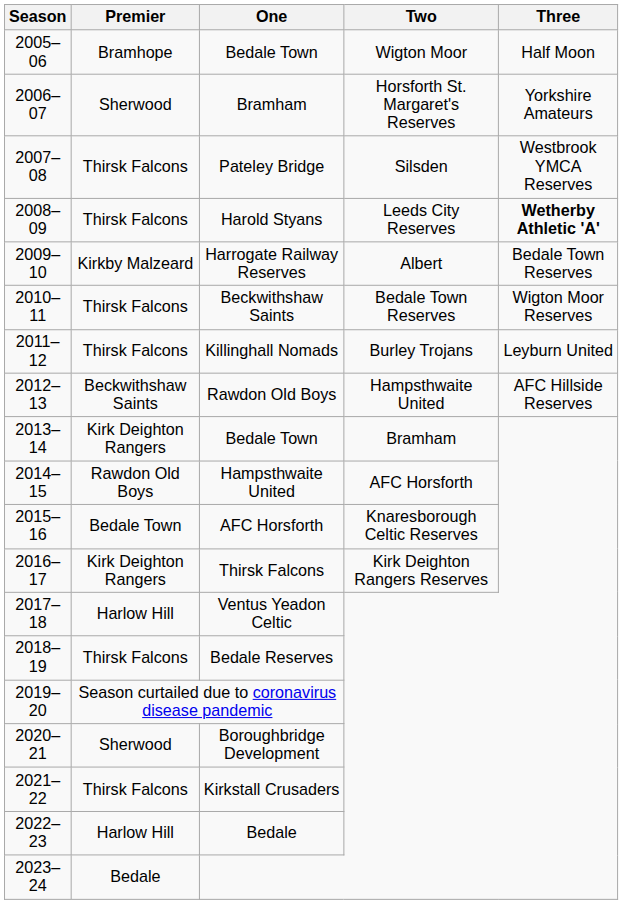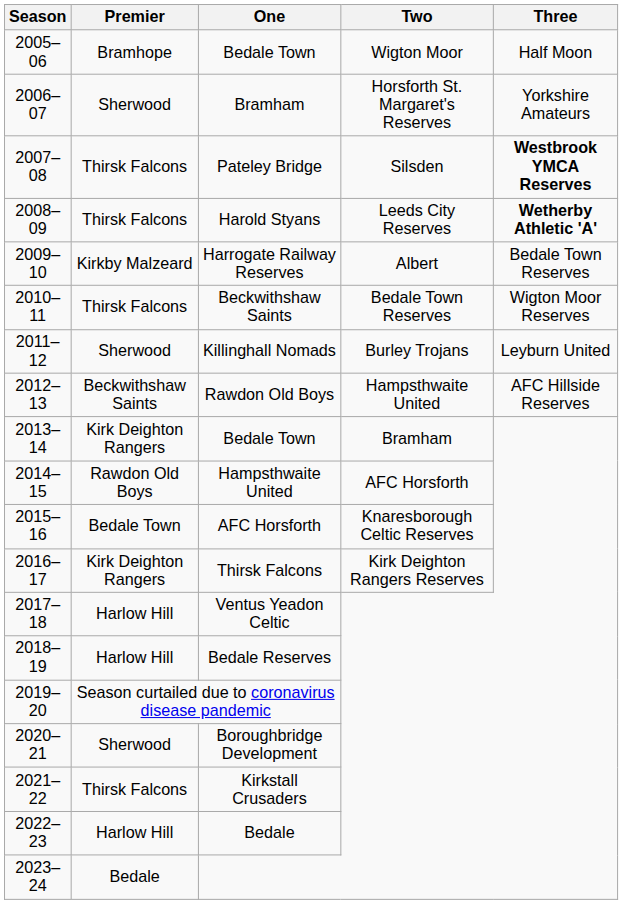Pateley Bridge | Three: normal -> bold
Killinghall Nomads | Premier: Thirsk Falcons -> Sherwood
Bedale Reserves | Premier: Thirsk Falcons -> Harlow Hill
